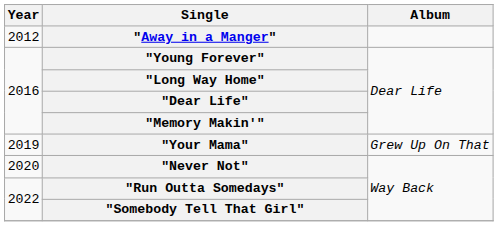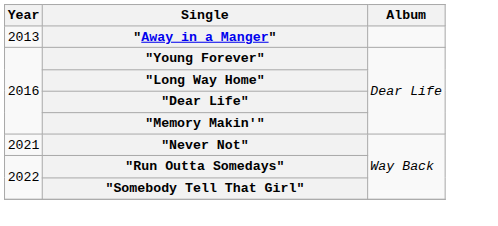"Away in a Manger" | Year: 2012 -> 2013
- row: 2019 | "Your Mama" | Grew Up On That
"Never Not" | Year: 2020 -> 2021
